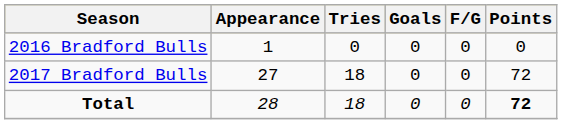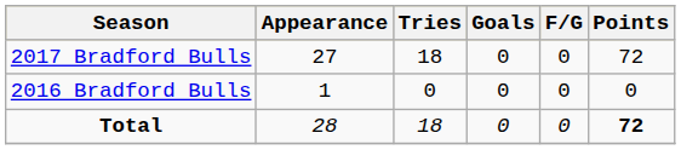rows swapped: 2016 Bradford Bulls <-> 2017 Bradford Bulls
